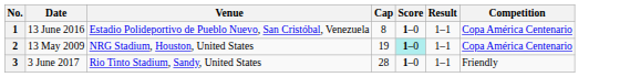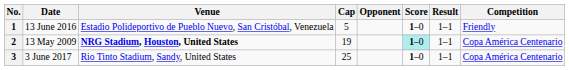+ column: Opponent
1 | Cap: 8 -> 5
1 | Competition: Copa América Centenario -> Friendly
2 | Venue: normal -> bold
3 | Cap: 28 -> 25
3 | Competition: Friendly -> Copa América Centenario
